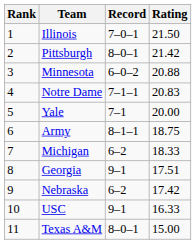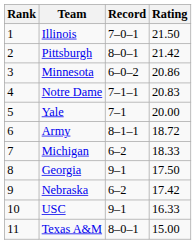Minnesota | Rating: 20.88 -> 20.86
Army | Rating: 18.75 -> 18.72
Georgia | Rating: 17.51 -> 17.50
